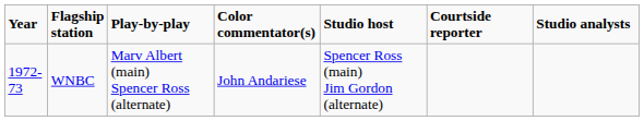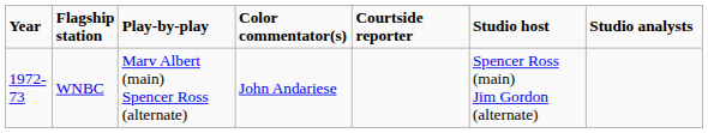columns swapped: Courtside reporter <-> Studio host
